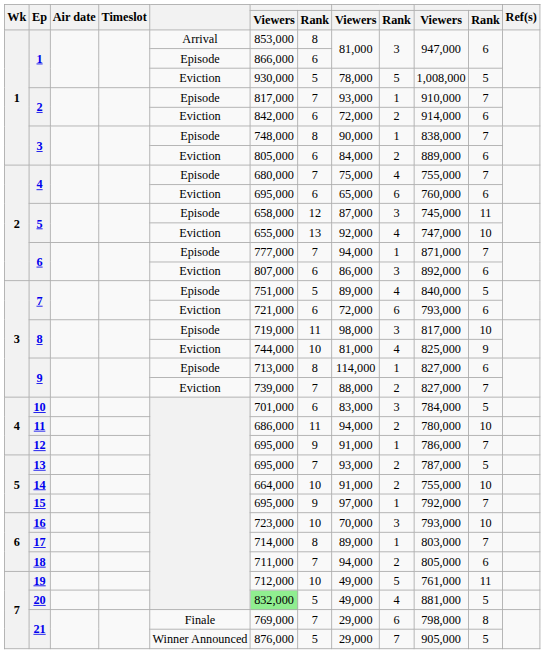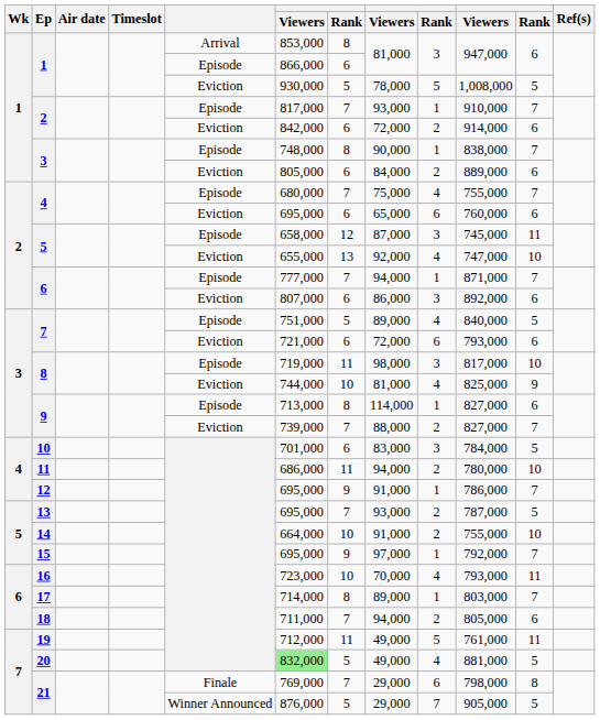16 | column 9: 3 -> 4
16 | column 11: 10 -> 11
19 | column 7: 10 -> 11
